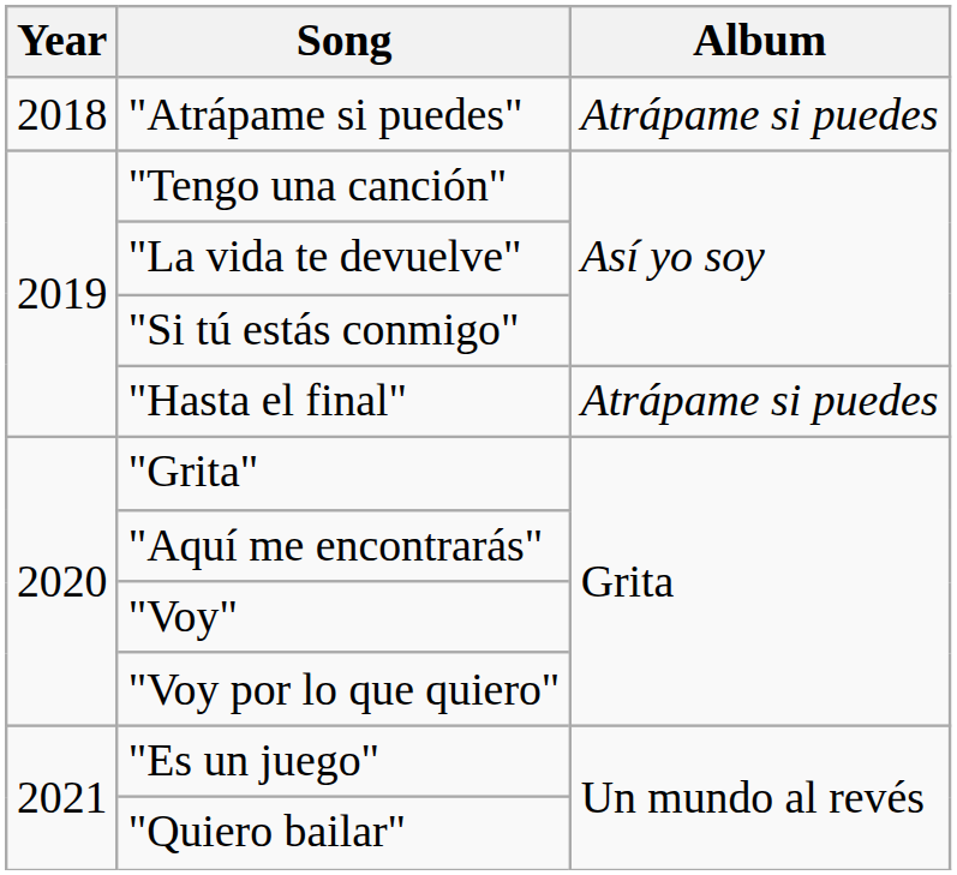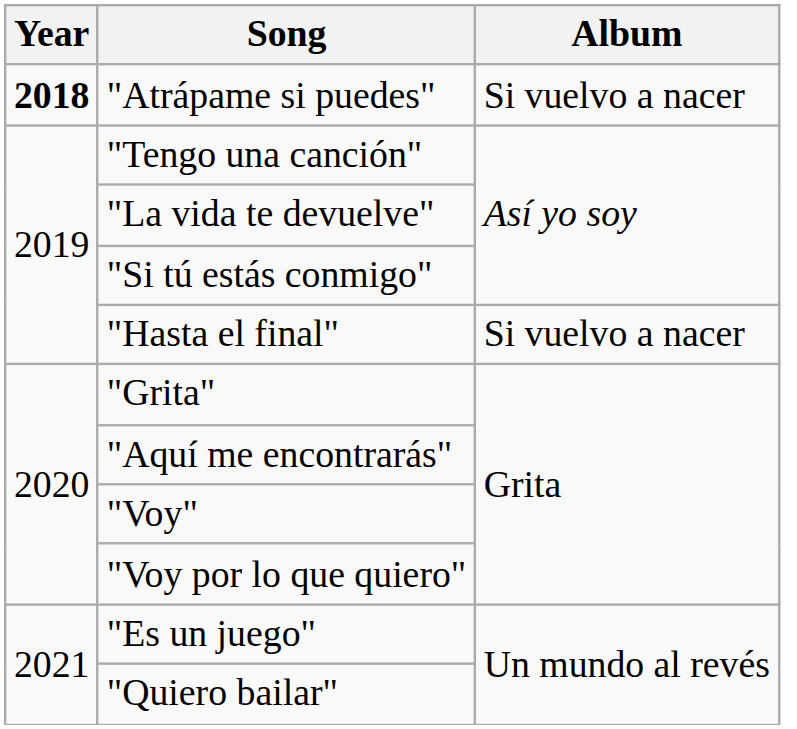"Atrápame si puedes" | Year: normal -> bold
"Atrápame si puedes" | Album: Atrápame si puedes -> Si vuelvo a nacer
"Hasta el final" | Album: Atrápame si puedes -> Si vuelvo a nacer
